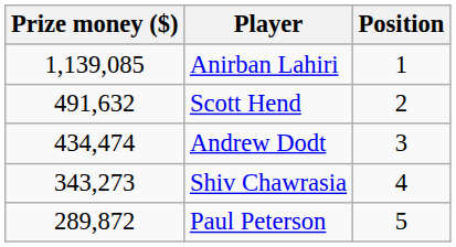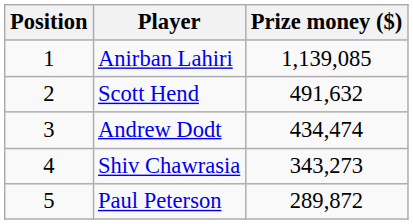columns swapped: Position <-> Prize money ($)
